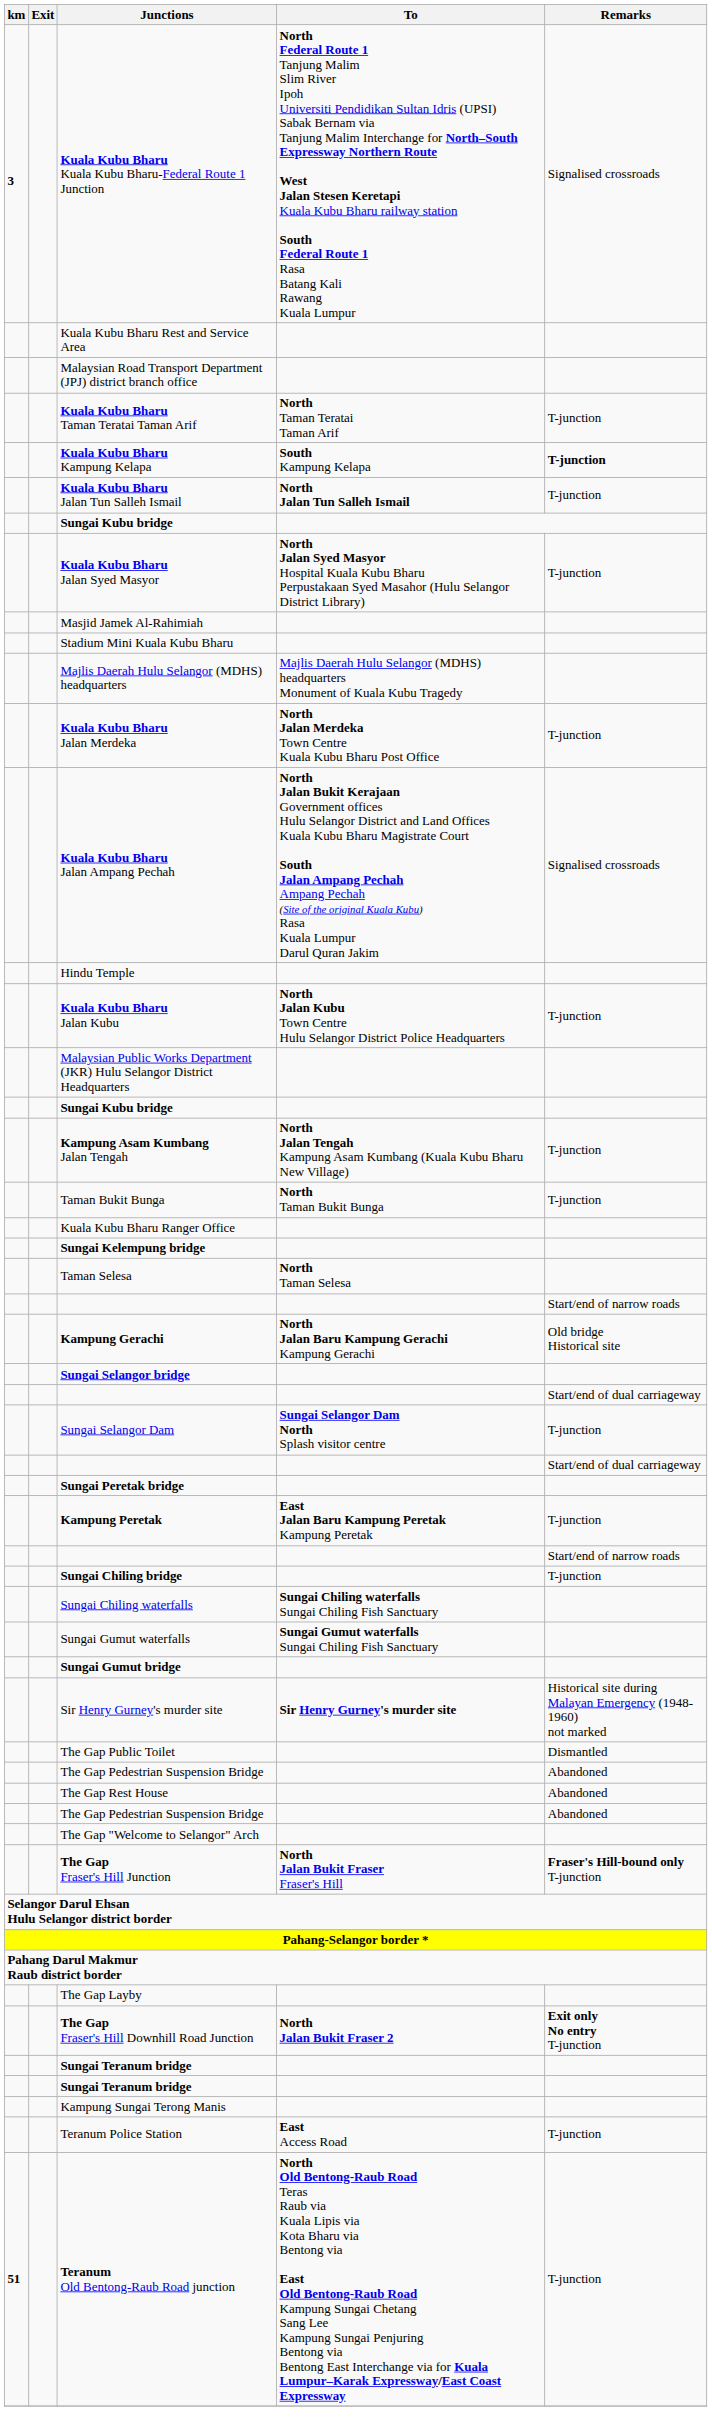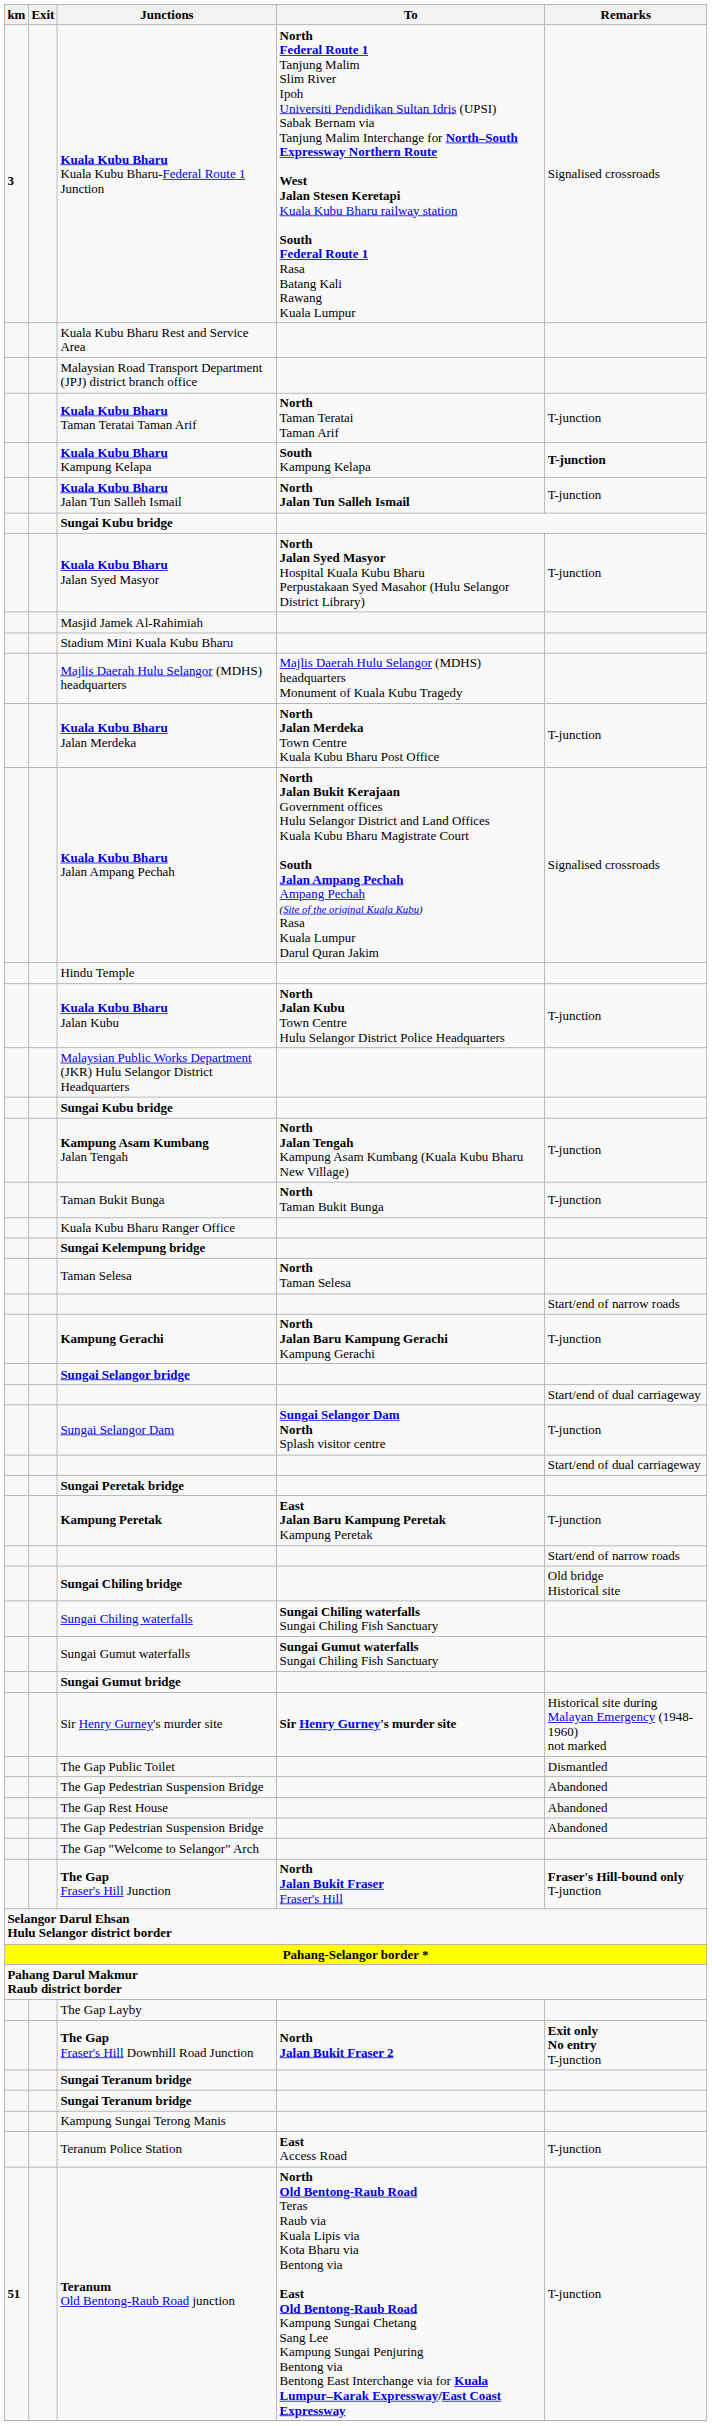Kampung Gerachi | Remarks: Old bridge Historical site -> T-junction
Sungai Chiling bridge | Remarks: T-junction -> Old bridge Historical site
